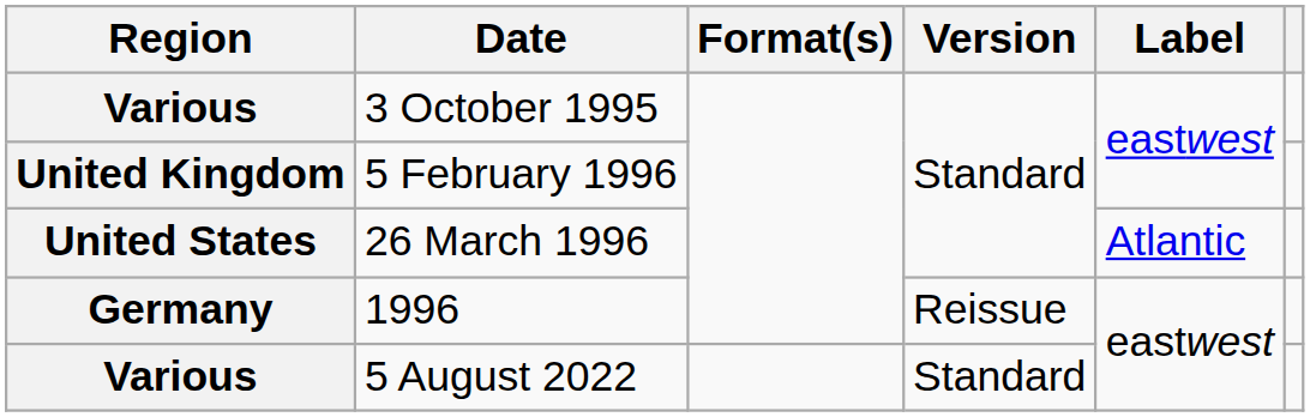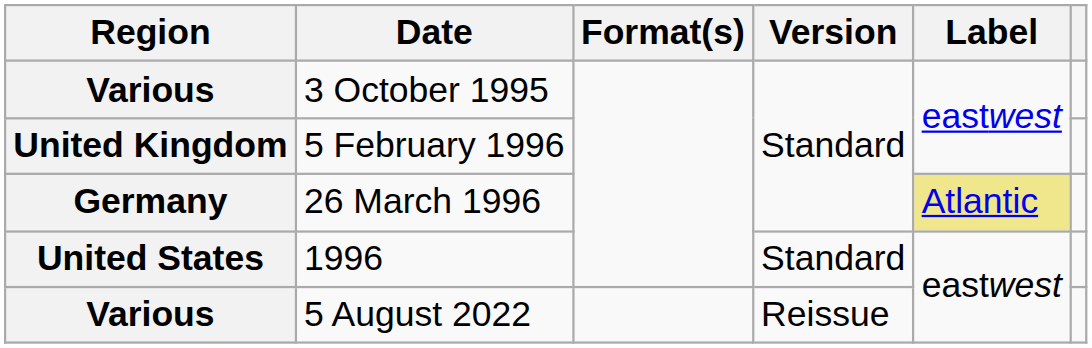26 March 1996 | Region: United States -> Germany
26 March 1996 | Label: no background -> khaki background
1996 | Region: Germany -> United States
1996 | Version: Reissue -> Standard
5 August 2022 | Version: Standard -> Reissue
